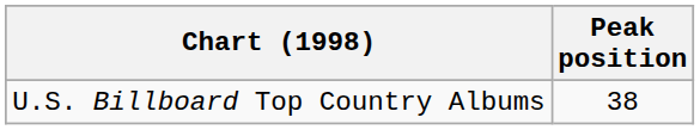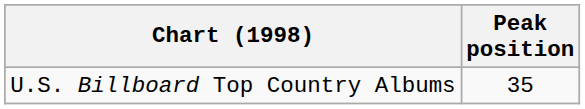U.S. Billboard Top Country Albums | Peak position: 38 -> 35
